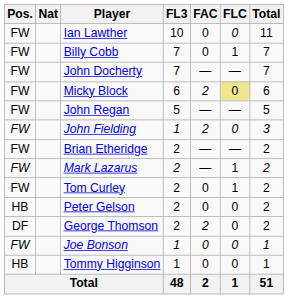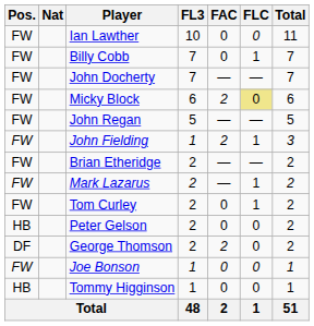John Fielding | FLC: 0 -> 1
